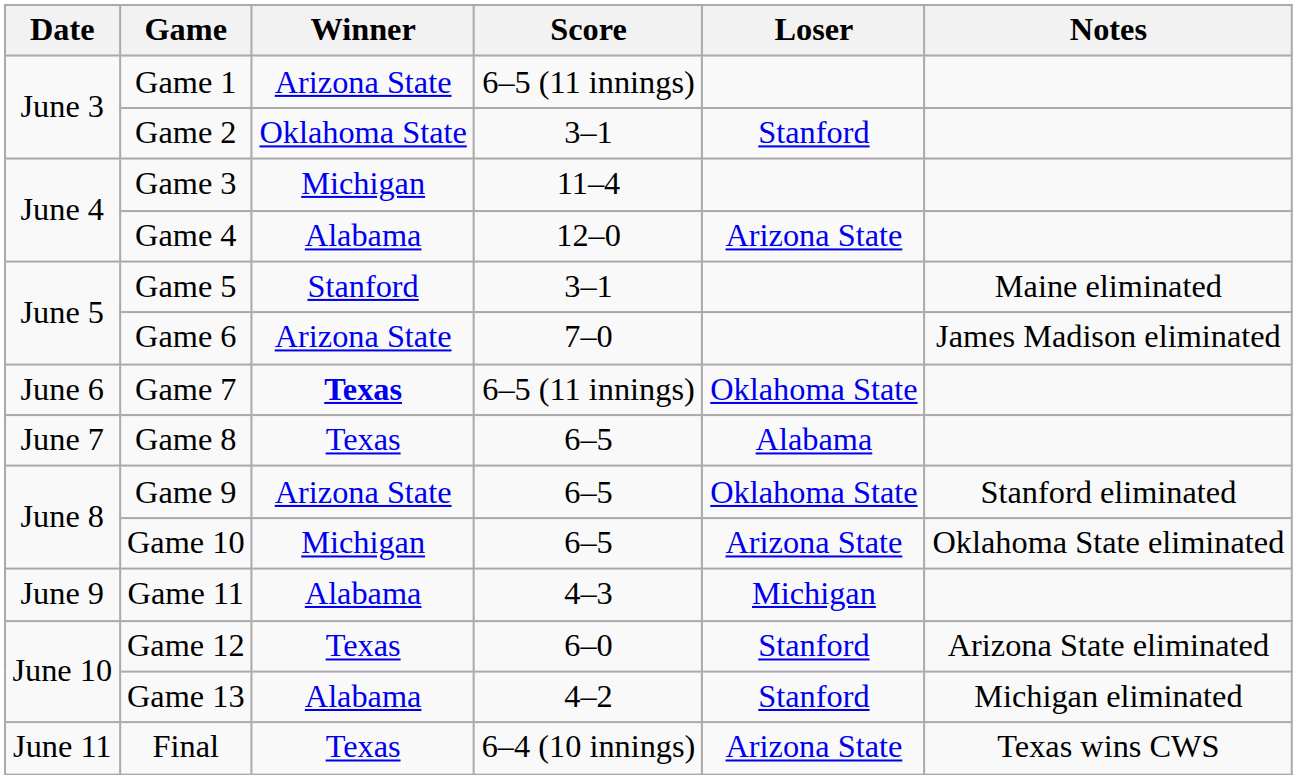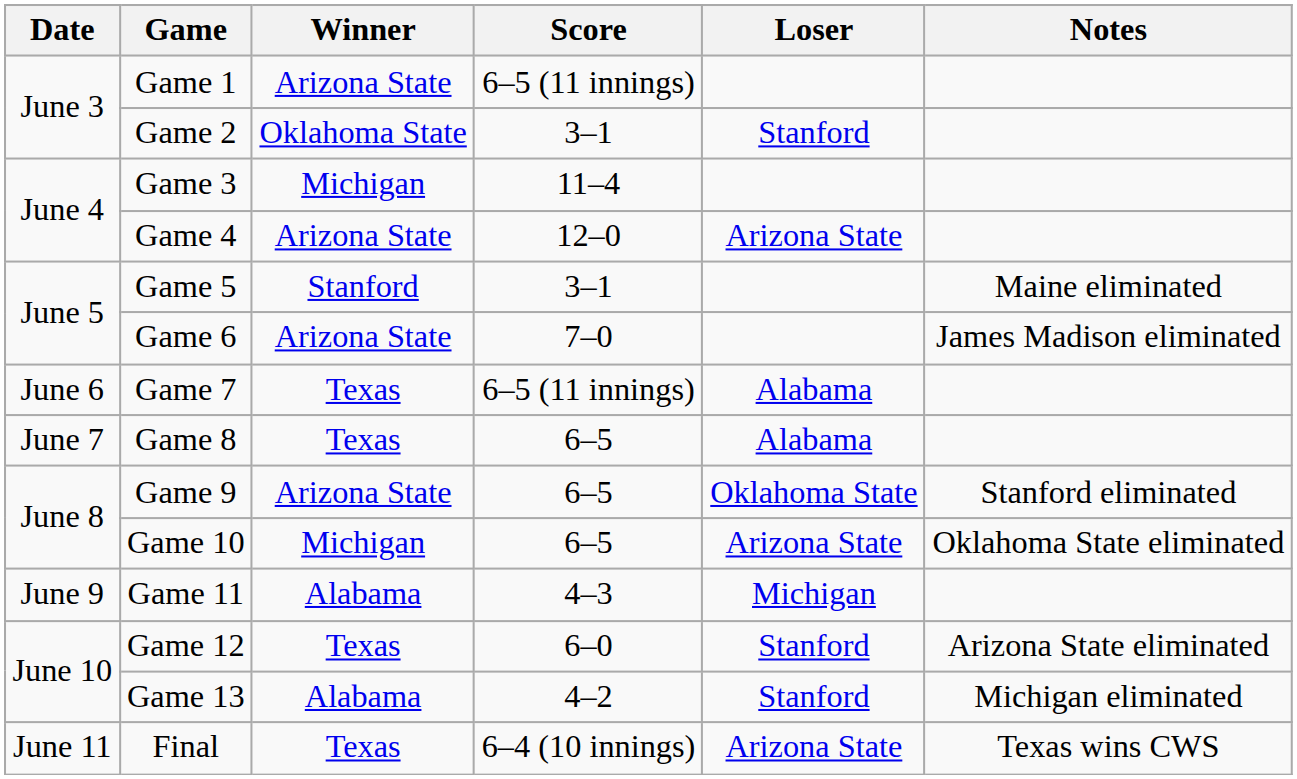Game 4 | Winner: Alabama -> Arizona State
Game 7 | Winner: bold -> normal
Game 7 | Loser: Oklahoma State -> Alabama
